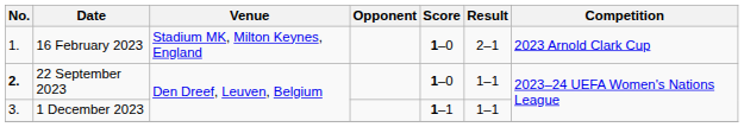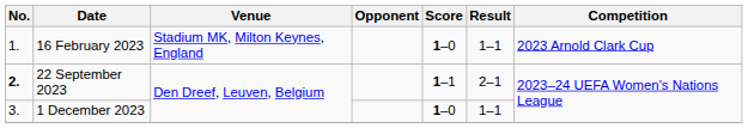16 February 2023 | Result: 2–1 -> 1–1
22 September 2023 | Score: 1–0 -> 1–1
22 September 2023 | Result: 1–1 -> 2–1
1 December 2023 | Score: 1–1 -> 1–0
